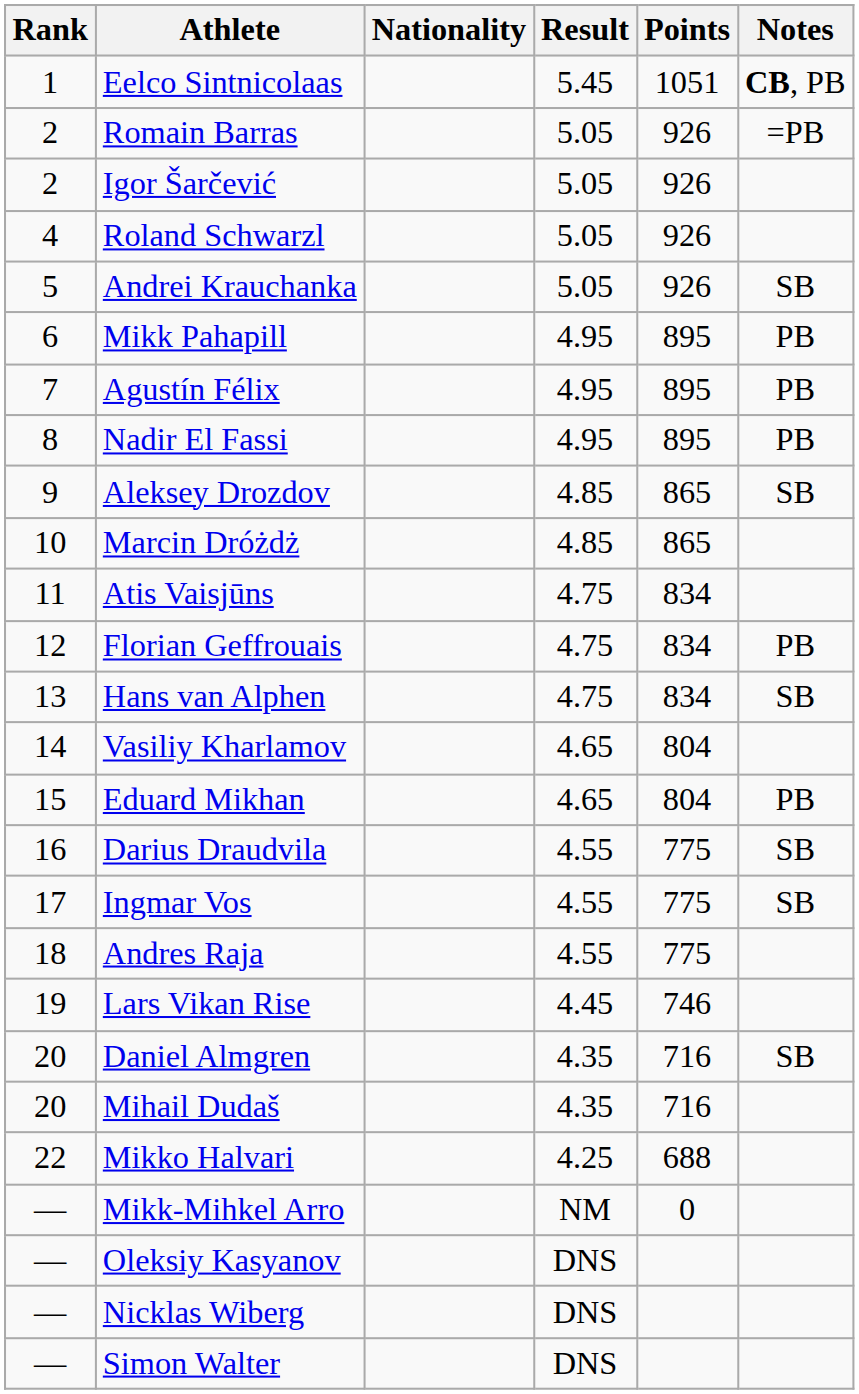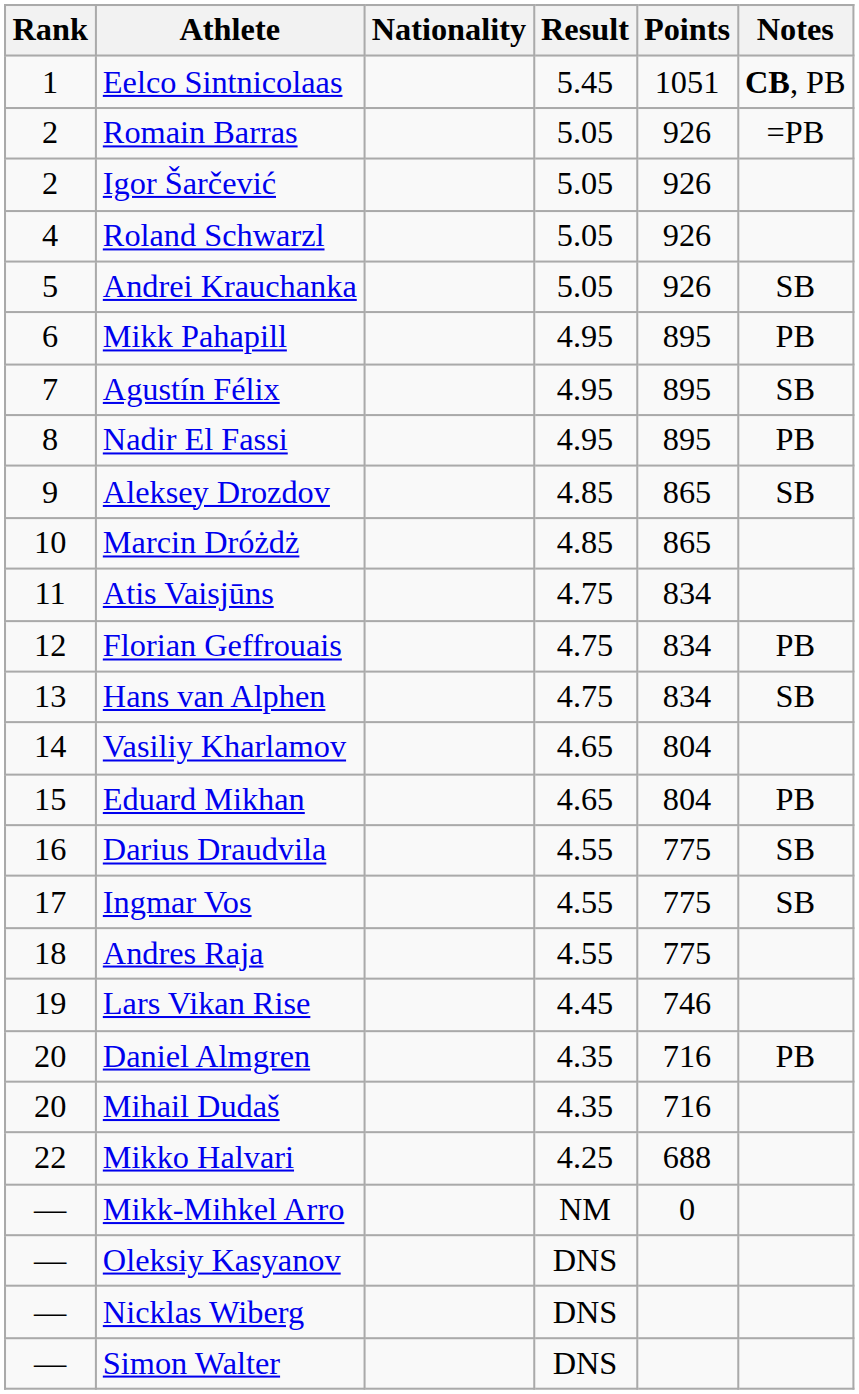Agustín Félix | Notes: PB -> SB
Daniel Almgren | Notes: SB -> PB
